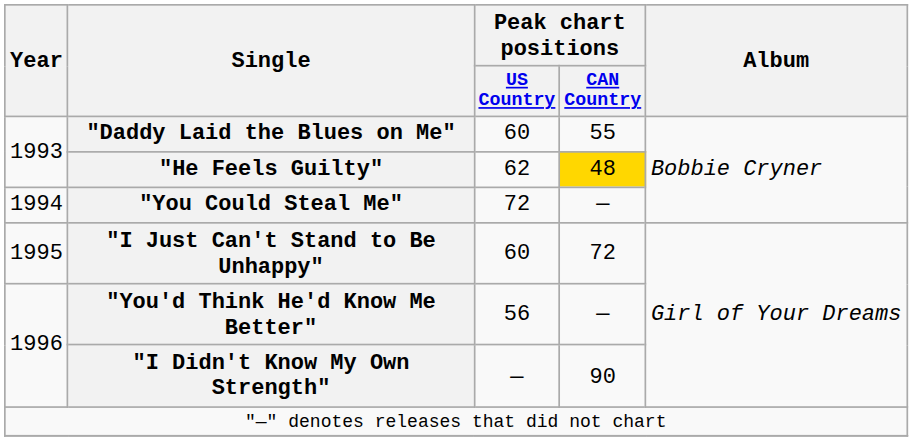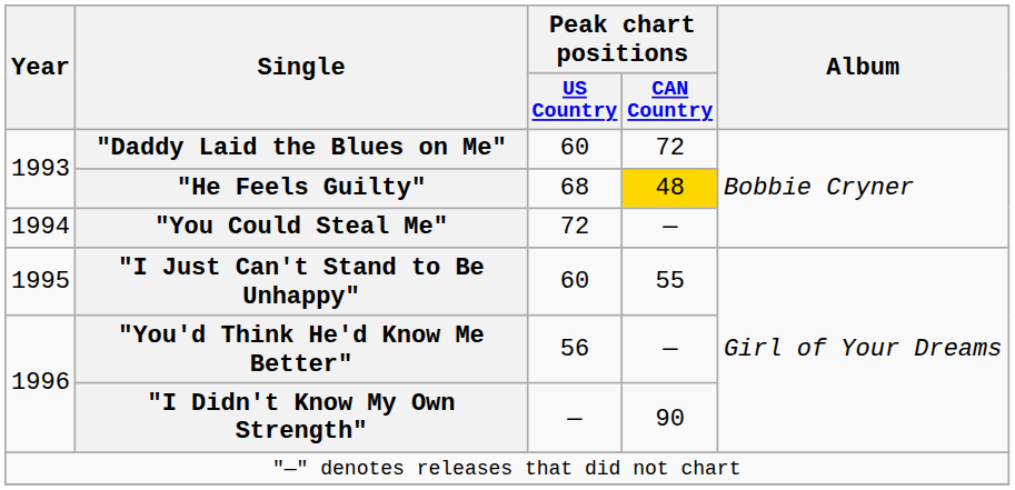"Daddy Laid the Blues on Me" | Peak chart positions / CAN Country: 55 -> 72
"He Feels Guilty" | Peak chart positions / US Country: 62 -> 68
"I Just Can't Stand to Be Unhappy" | Peak chart positions / CAN Country: 72 -> 55
